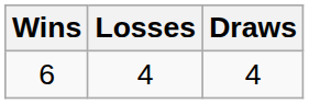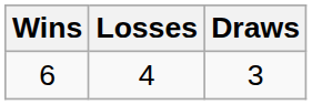6 | Draws: 4 -> 3
